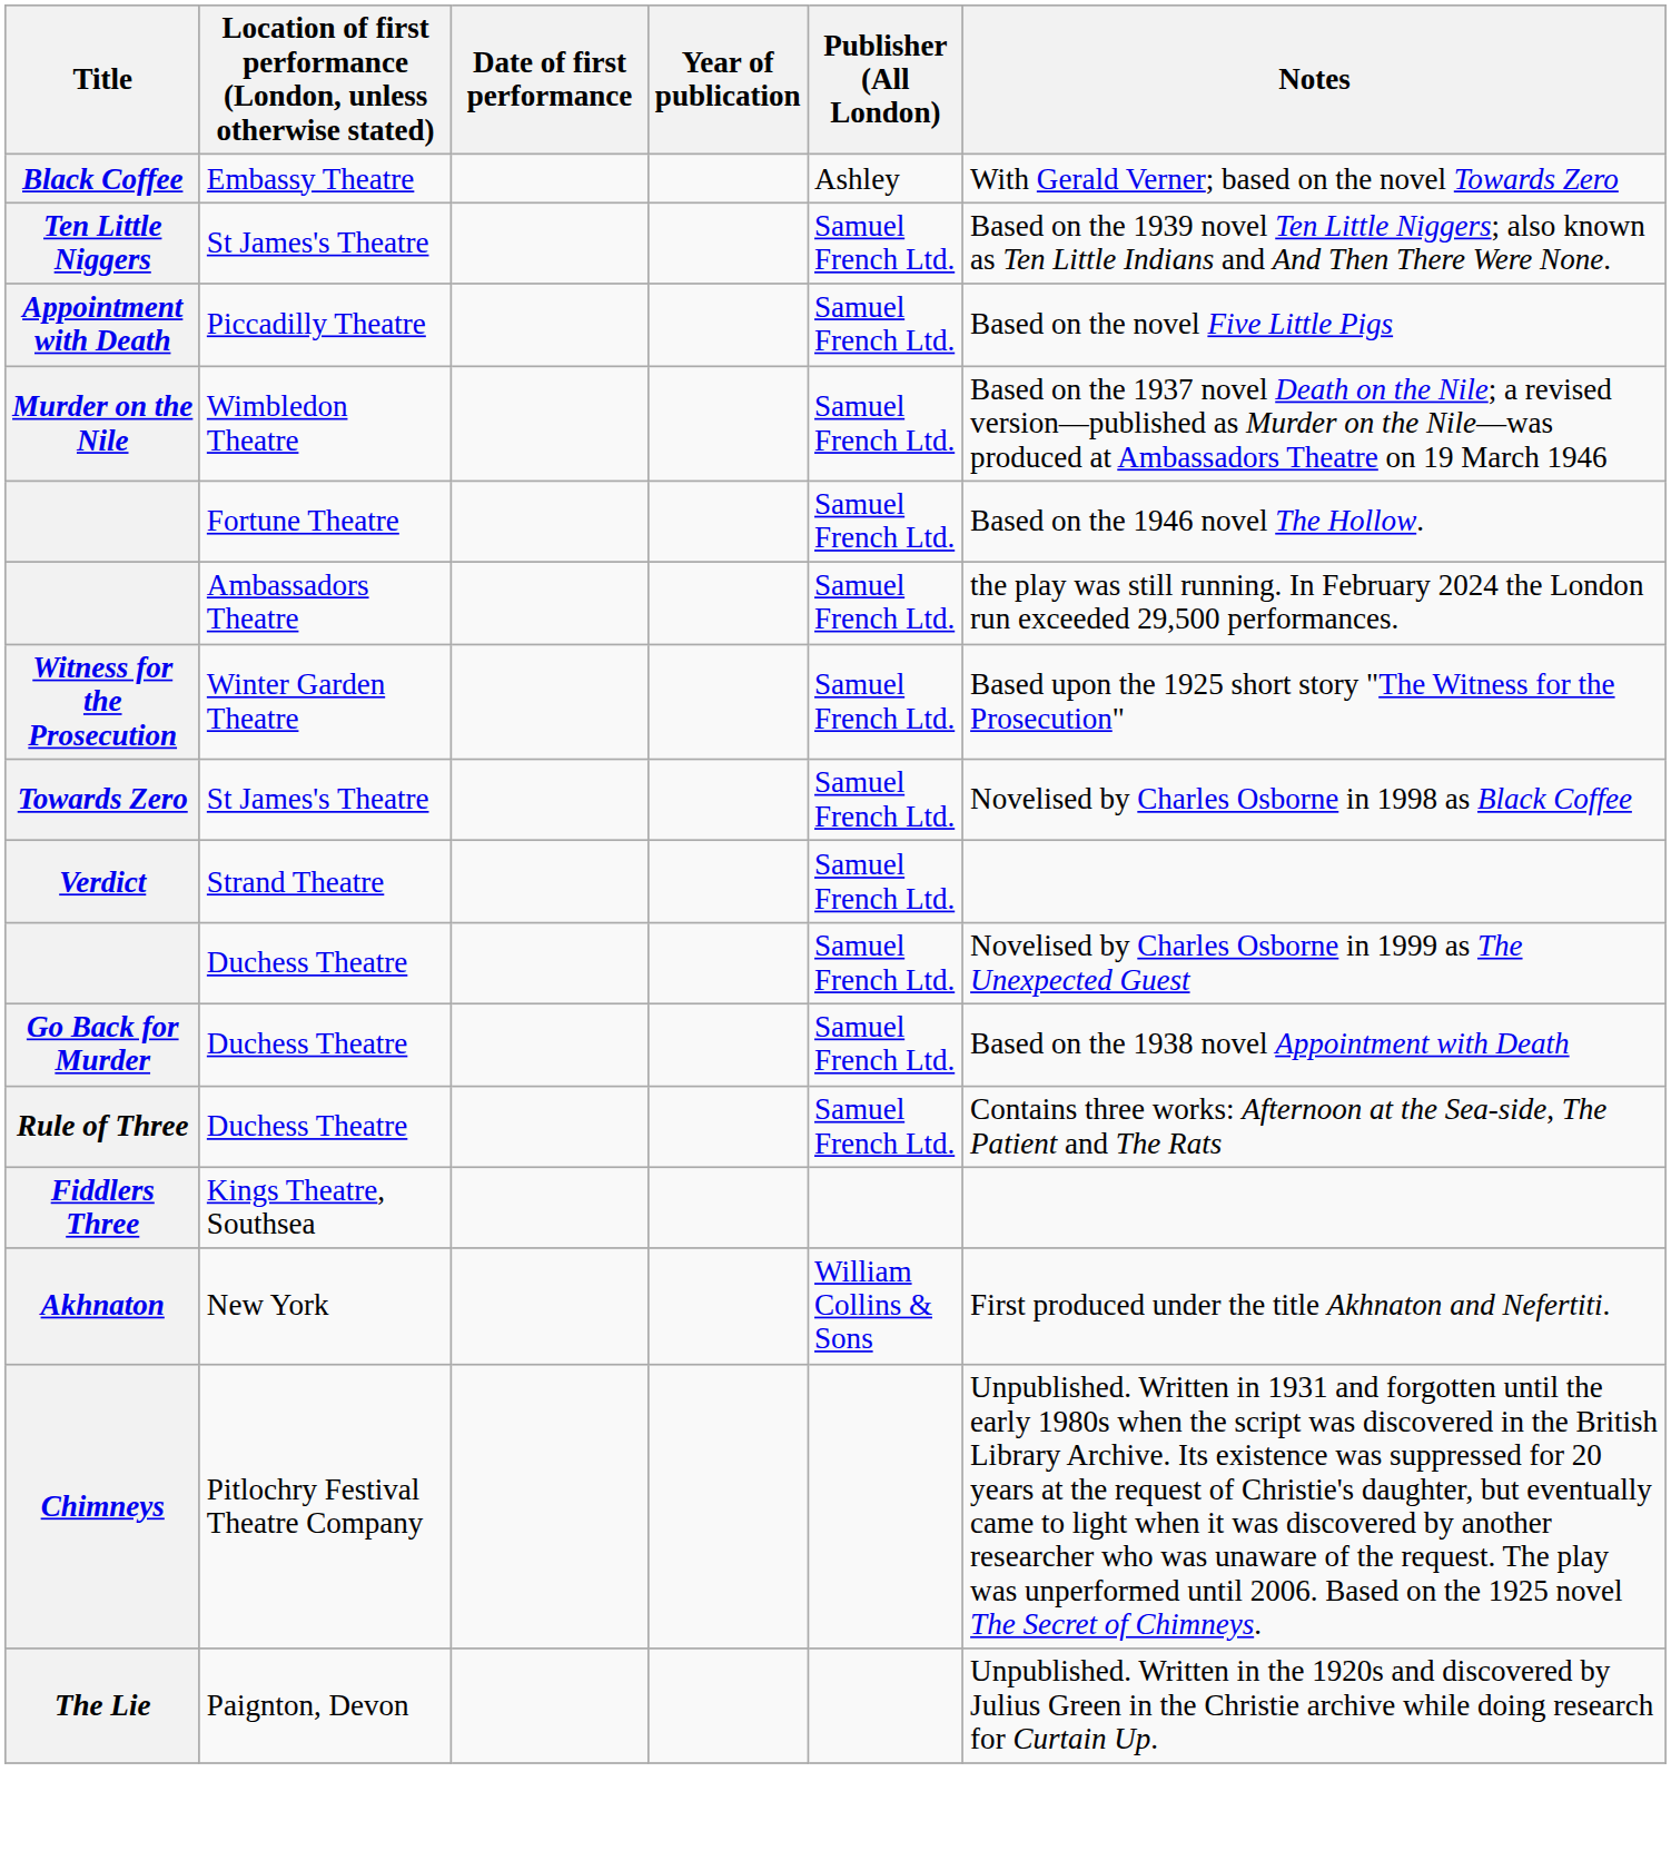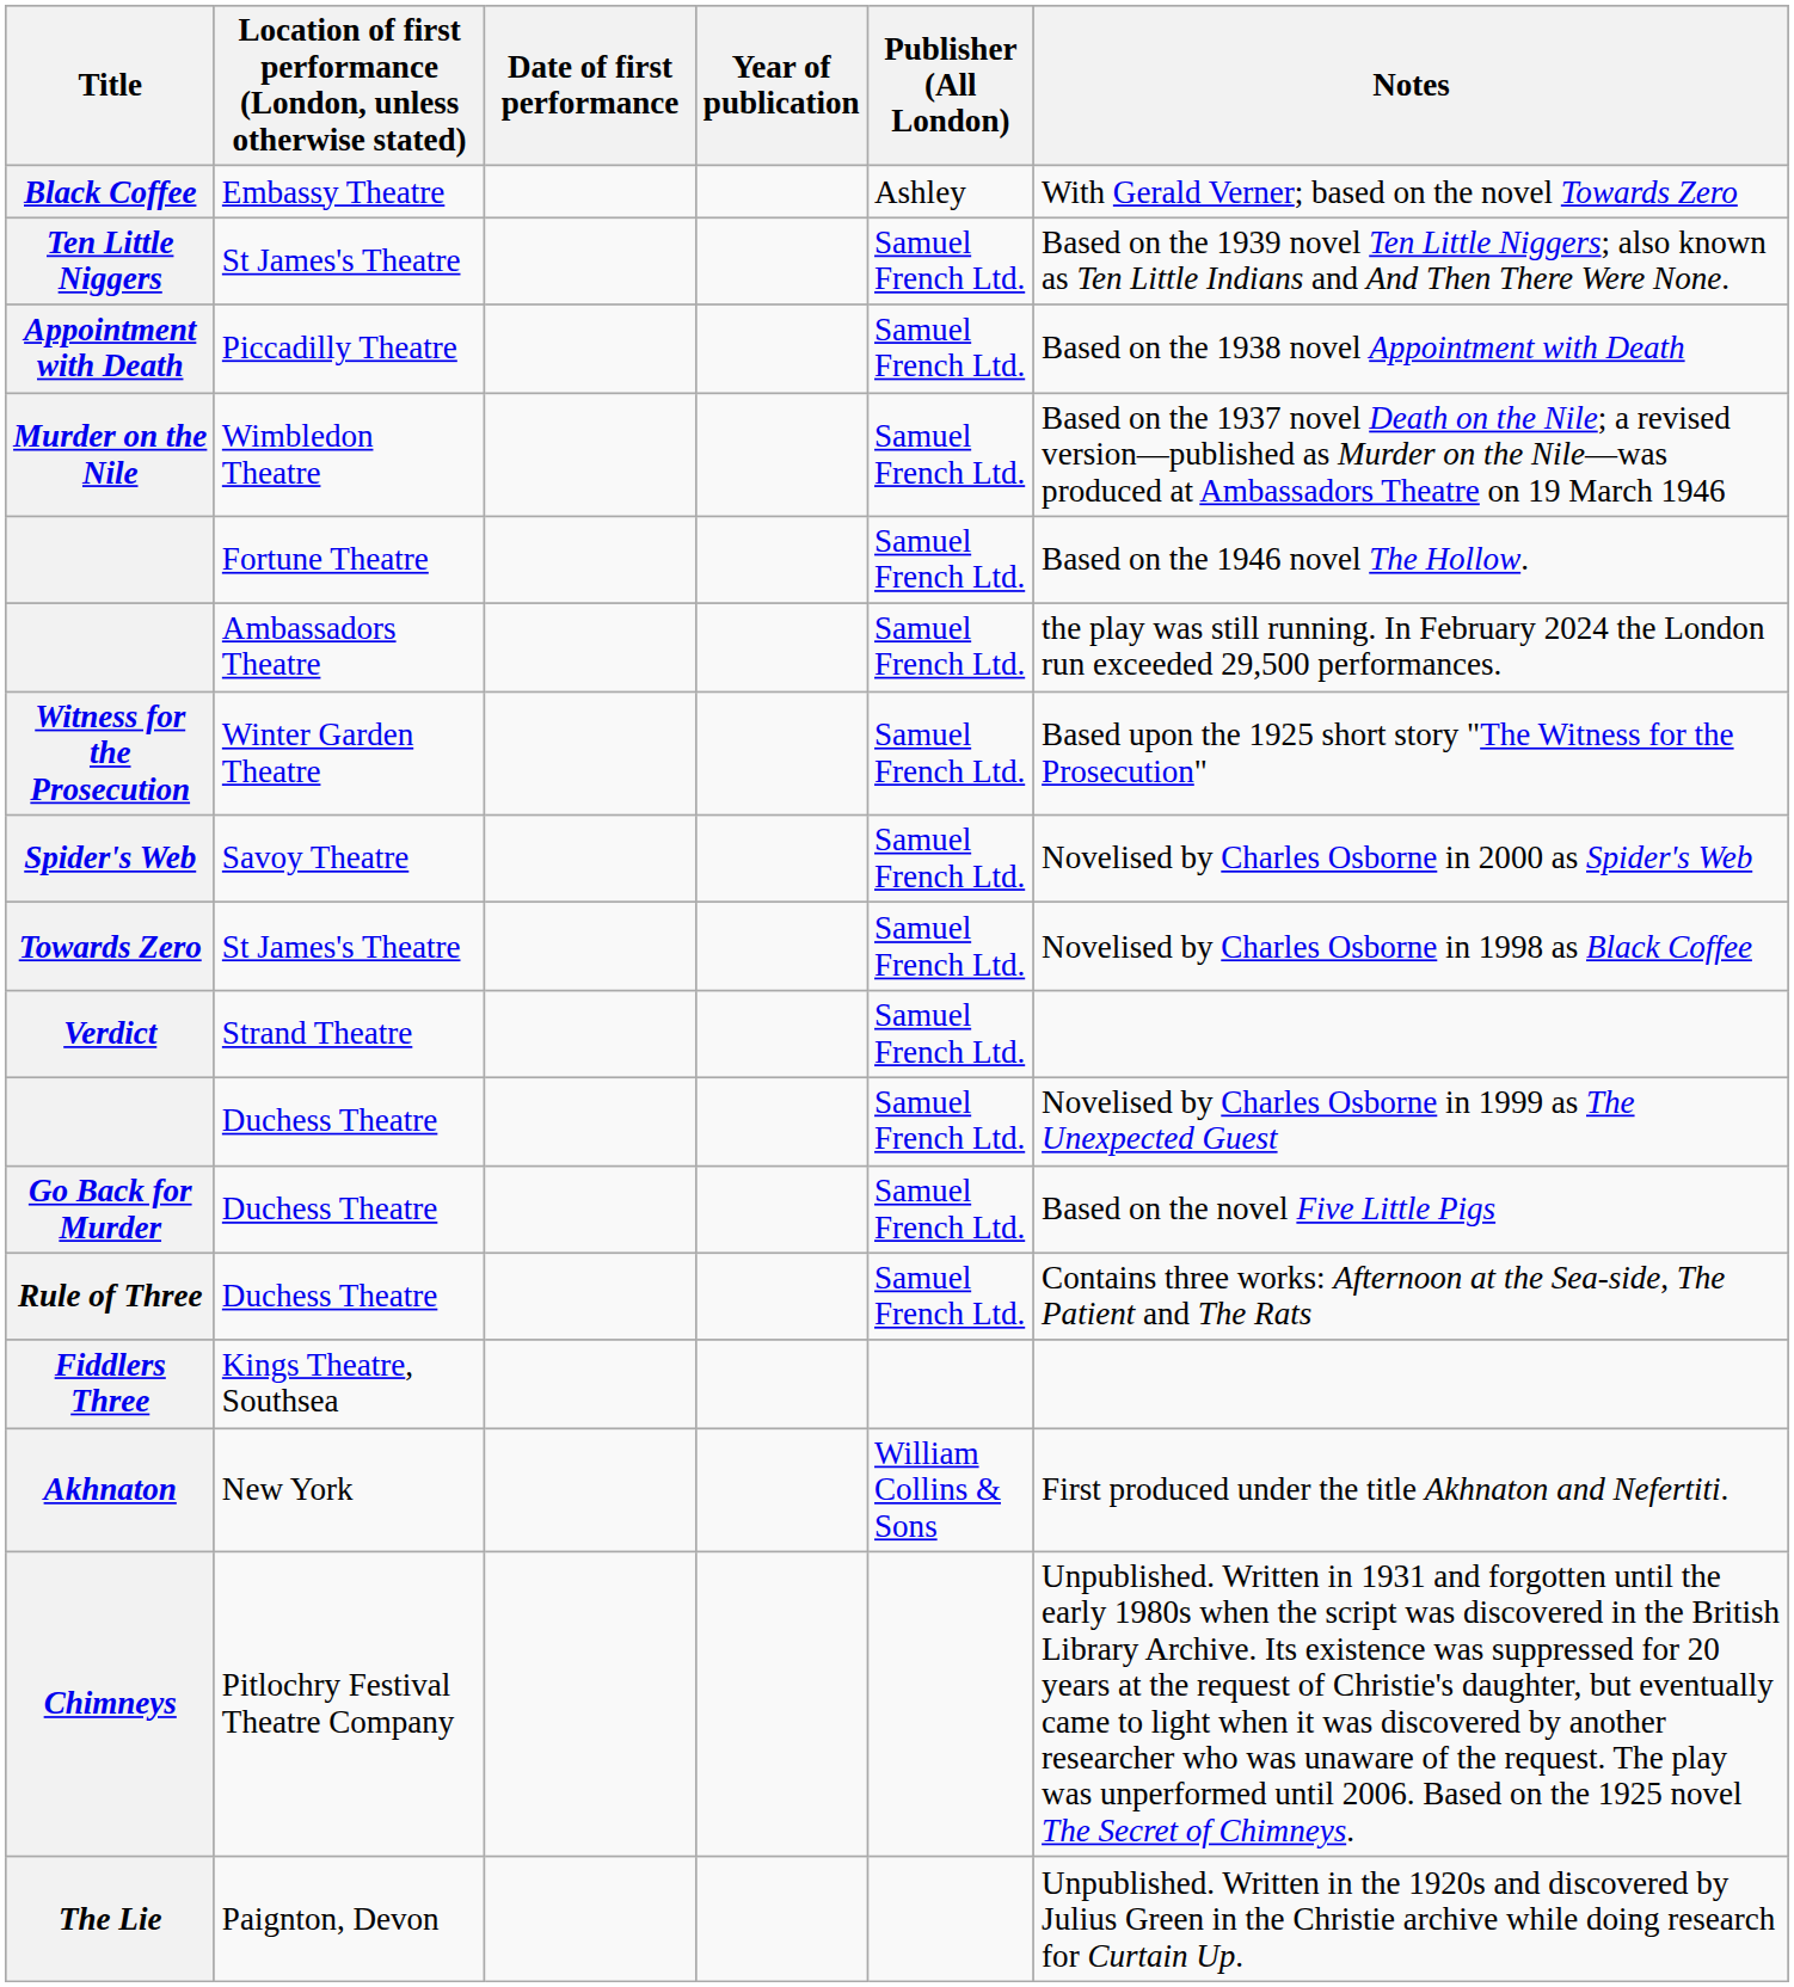Appointment with Death | Notes: Based on the novel Five Little Pigs -> Based on the 1938 novel Appointment with Death
+ row: Spider's Web | Savoy Theatre | Samuel French Ltd. | Novelised by Charles Osborne in 2000 as Spider's Web
Go Back for Murder | Notes: Based on the 1938 novel Appointment with Death -> Based on the novel Five Little Pigs
